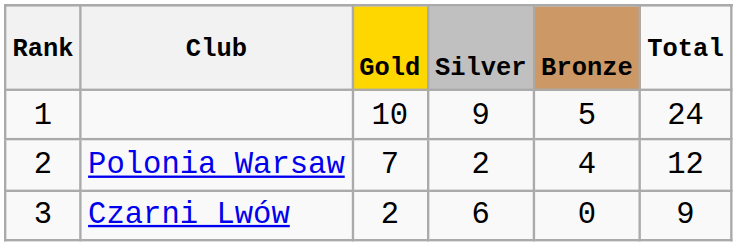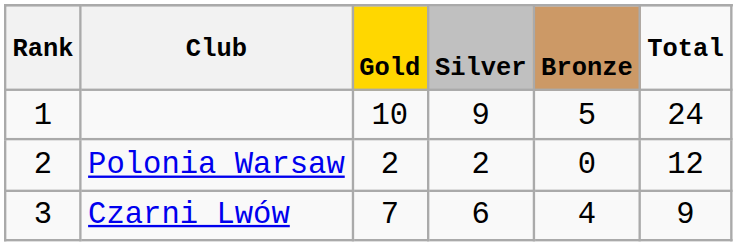Polonia Warsaw | column 3: 7 -> 2
Polonia Warsaw | column 5: 4 -> 0
Czarni Lwów | column 3: 2 -> 7
Czarni Lwów | column 5: 0 -> 4
